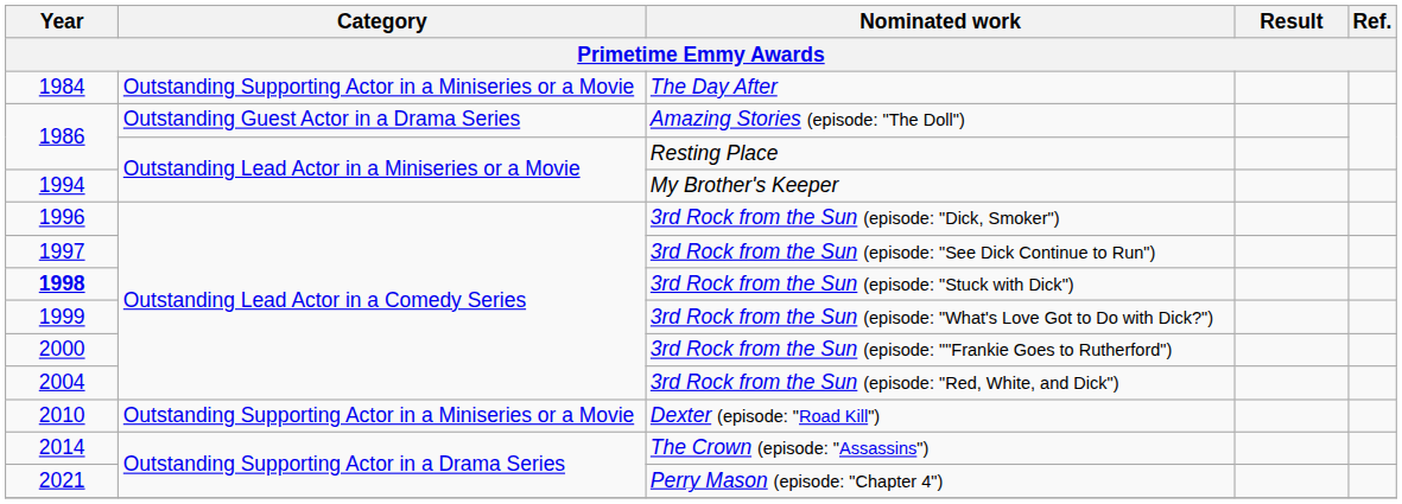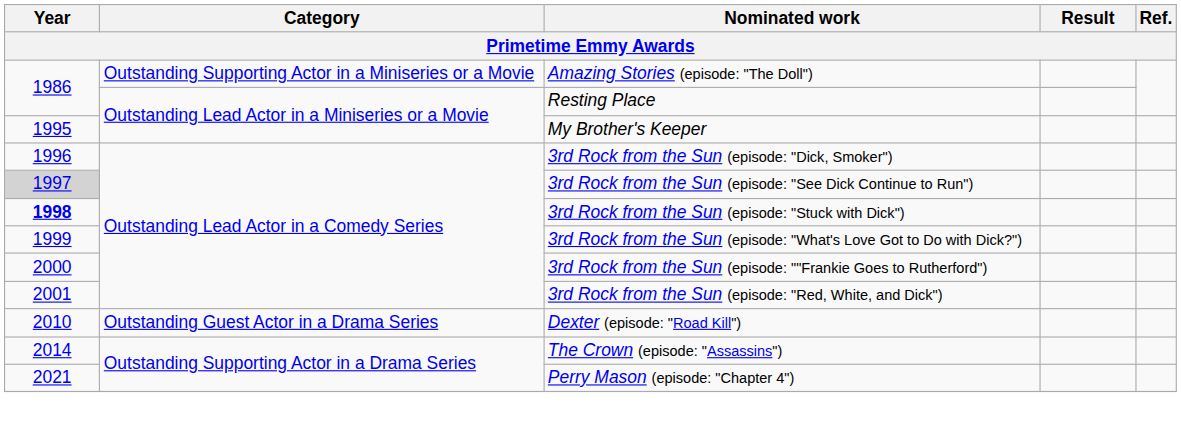- row: 1984 | Outstanding Supporting Actor in a Miniseries or a Movie | The Day After
Amazing Stories (episode: "The Doll") | Category: Outstanding Guest Actor in a Drama Series -> Outstanding Supporting Actor in a Miniseries or a Movie
My Brother's Keeper | Year: 1994 -> 1995
3rd Rock from the Sun (episode: "See Dick Continue to Run") | Year: no background -> lightgrey background
3rd Rock from the Sun (episode: "Red, White, and Dick") | Year: 2004 -> 2001
Dexter (episode: "Road Kill") | Category: Outstanding Supporting Actor in a Miniseries or a Movie -> Outstanding Guest Actor in a Drama Series
